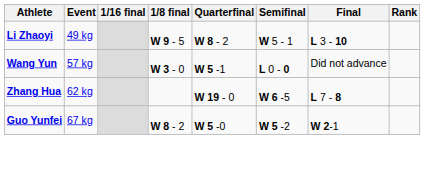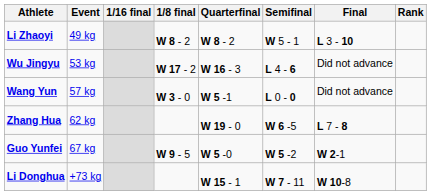Li Zhaoyi | 1/8 final: W 9 - 5 -> W 8 - 2
+ row: Wu Jingyu | 53 kg | W 17 - 2 | W 16 - 3 | L 4 - 6 | Did not advance
Guo Yunfei | 1/8 final: W 8 - 2 -> W 9 - 5
+ row: Li Donghua | +73 kg | W 15 - 1 | W 7 - 11 | W 10-8
